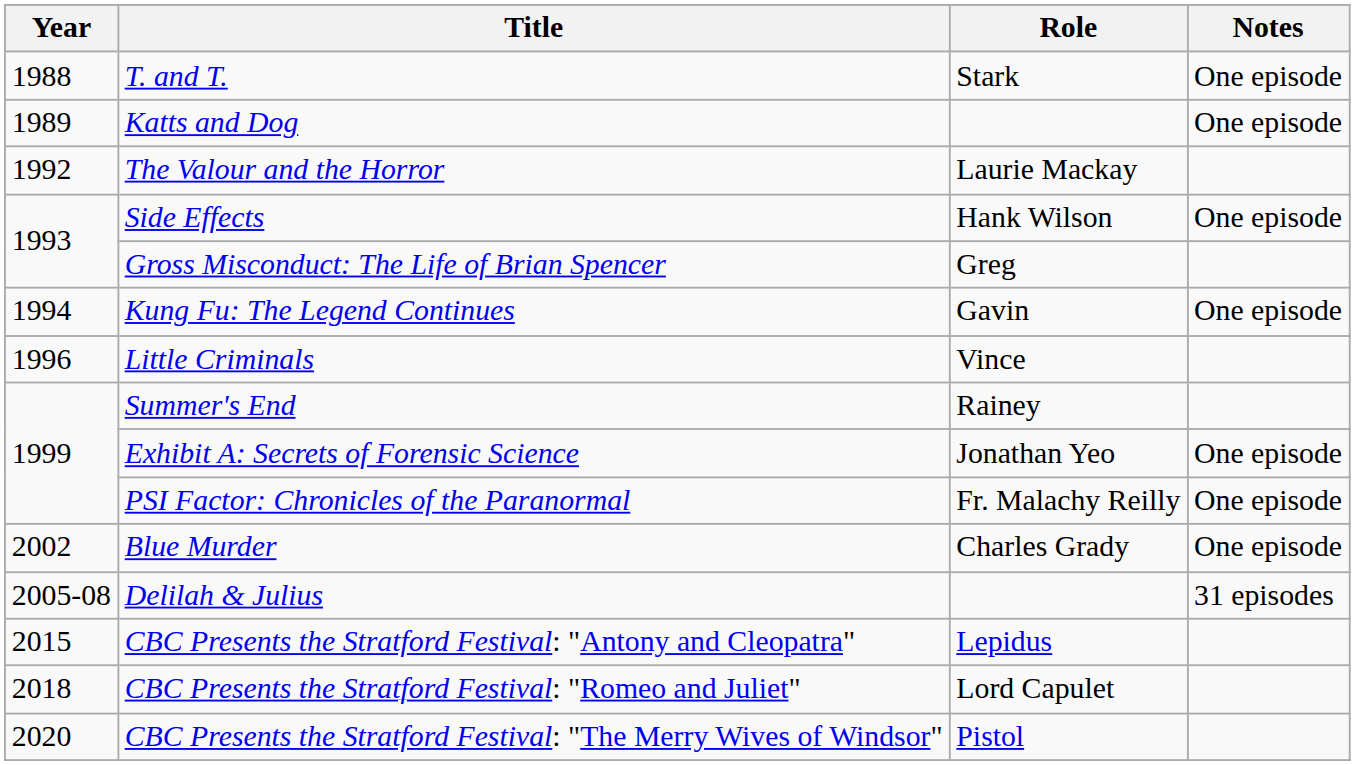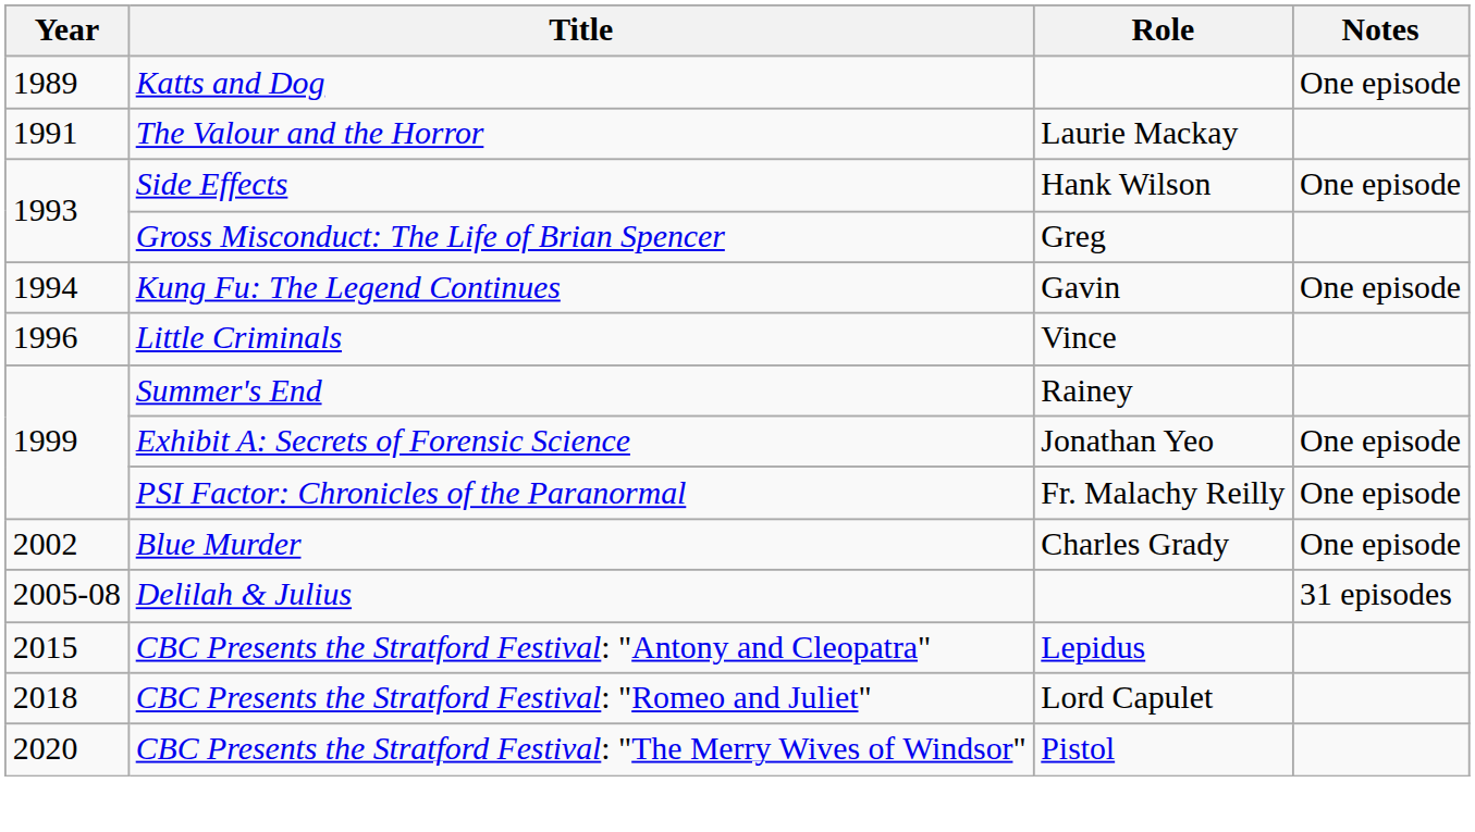- row: 1988 | T. and T. | Stark | One episode
The Valour and the Horror | Year: 1992 -> 1991
